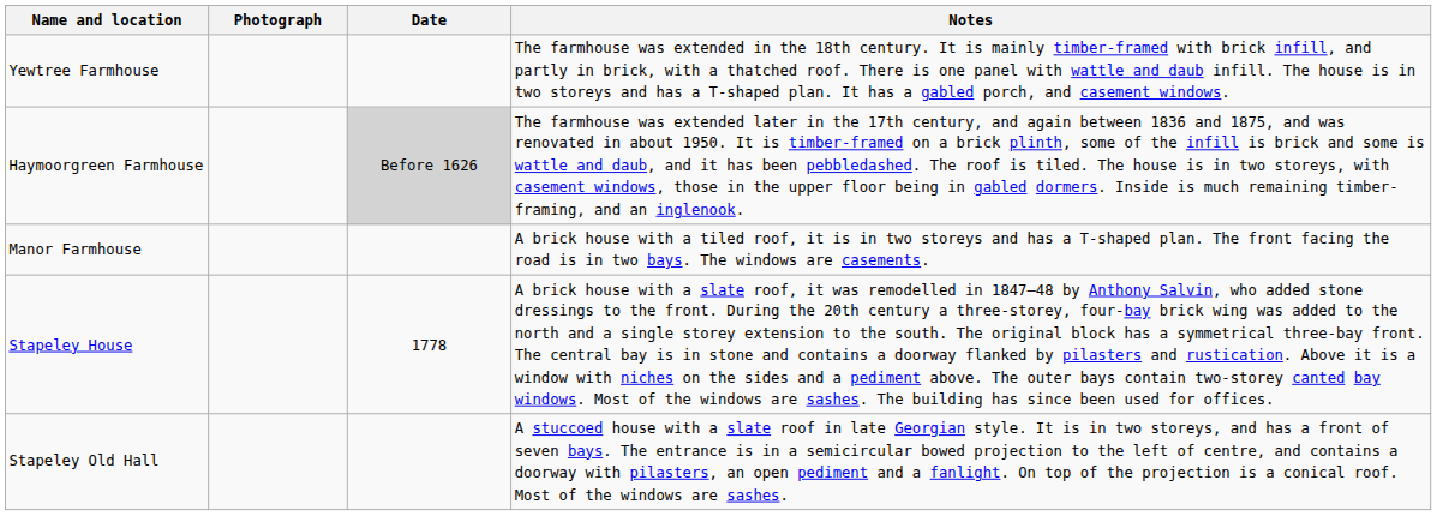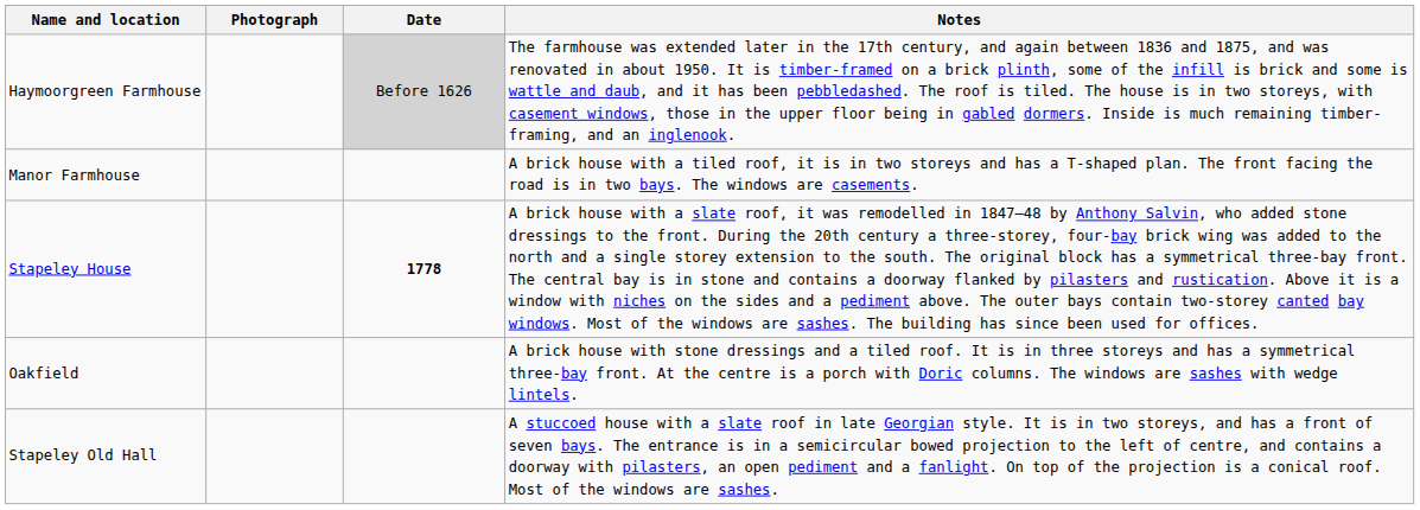- row: Yewtree Farmhouse | The farmhouse was extended in the 18th century. It is mainly timber-framed with brick infill, and partly in brick, with a thatched roof. There is one panel with wattle and daub infill. The house is in two storeys and has a T-shaped plan. It has a gabled porch, and casement windows.
Stapeley House | Date: normal -> bold
+ row: Oakfield | A brick house with stone dressings and a tiled roof. It is in three storeys and has a symmetrical three-bay front. At the centre is a porch with Doric columns. The windows are sashes with wedge lintels.
